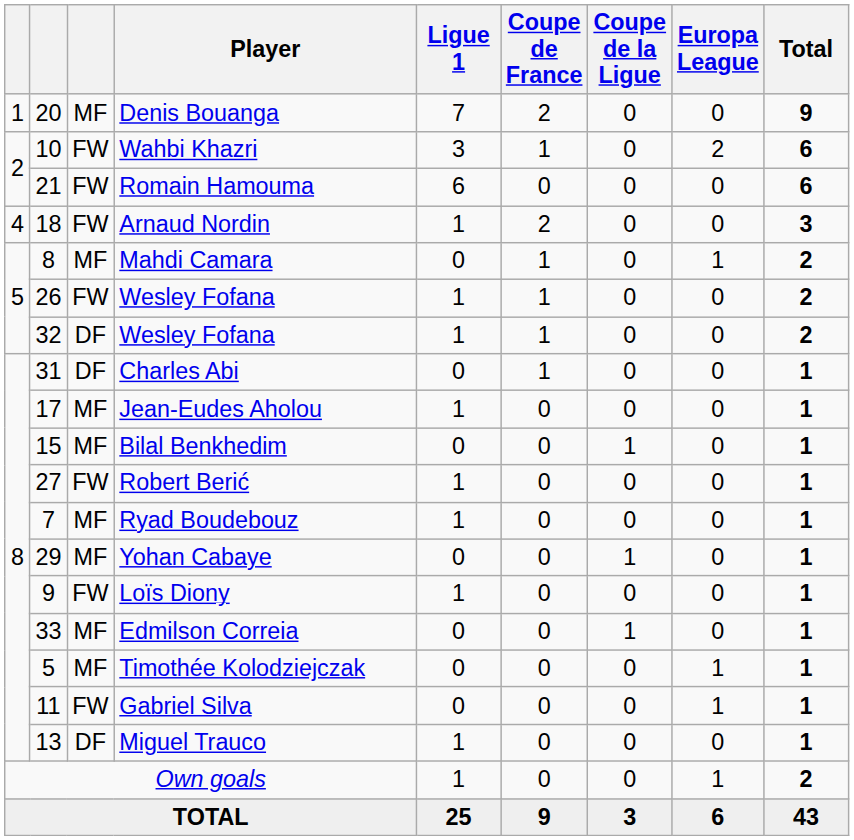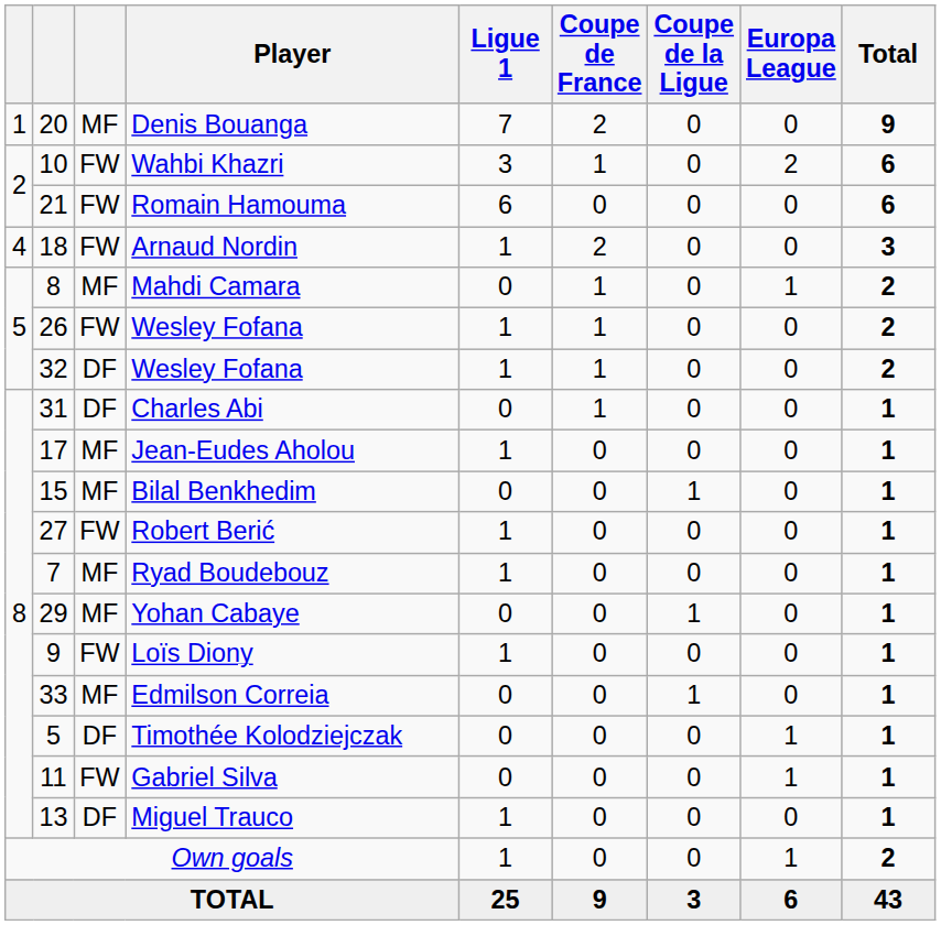Timothée Kolodziejczak | column 3: MF -> DF
